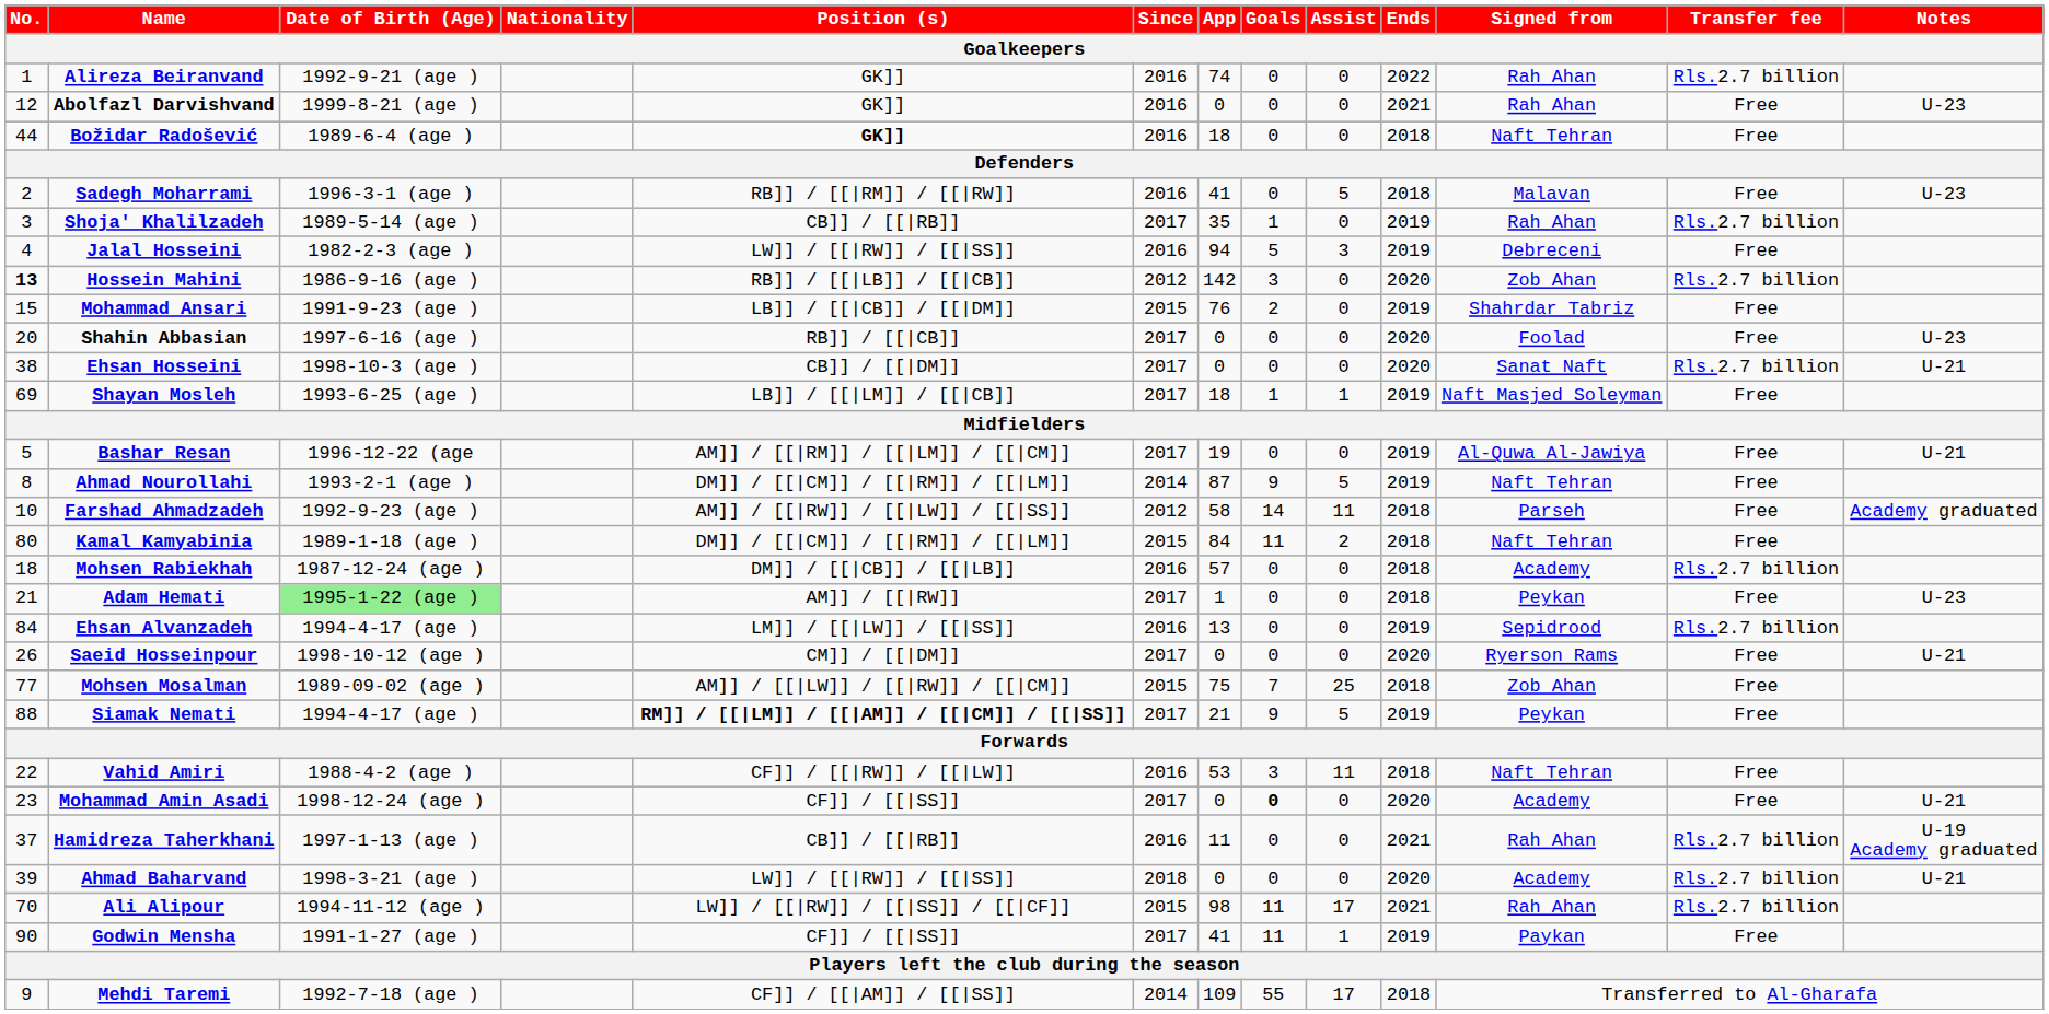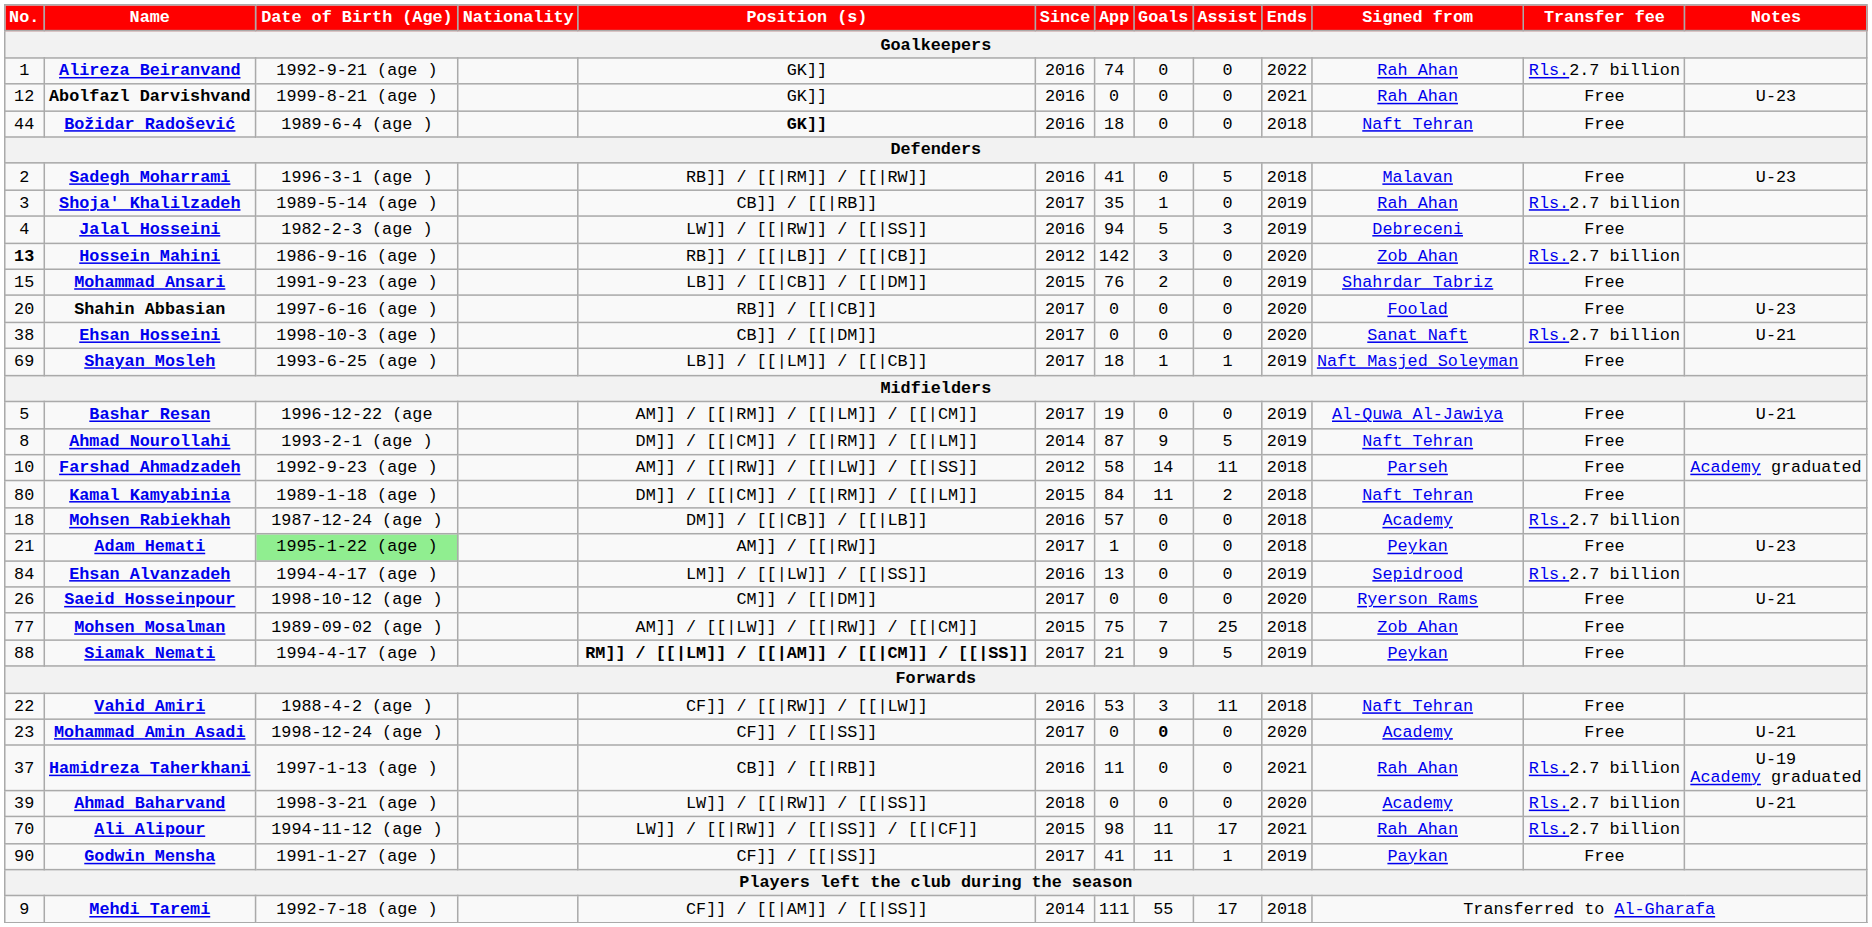Mehdi Taremi | App: 109 -> 111
